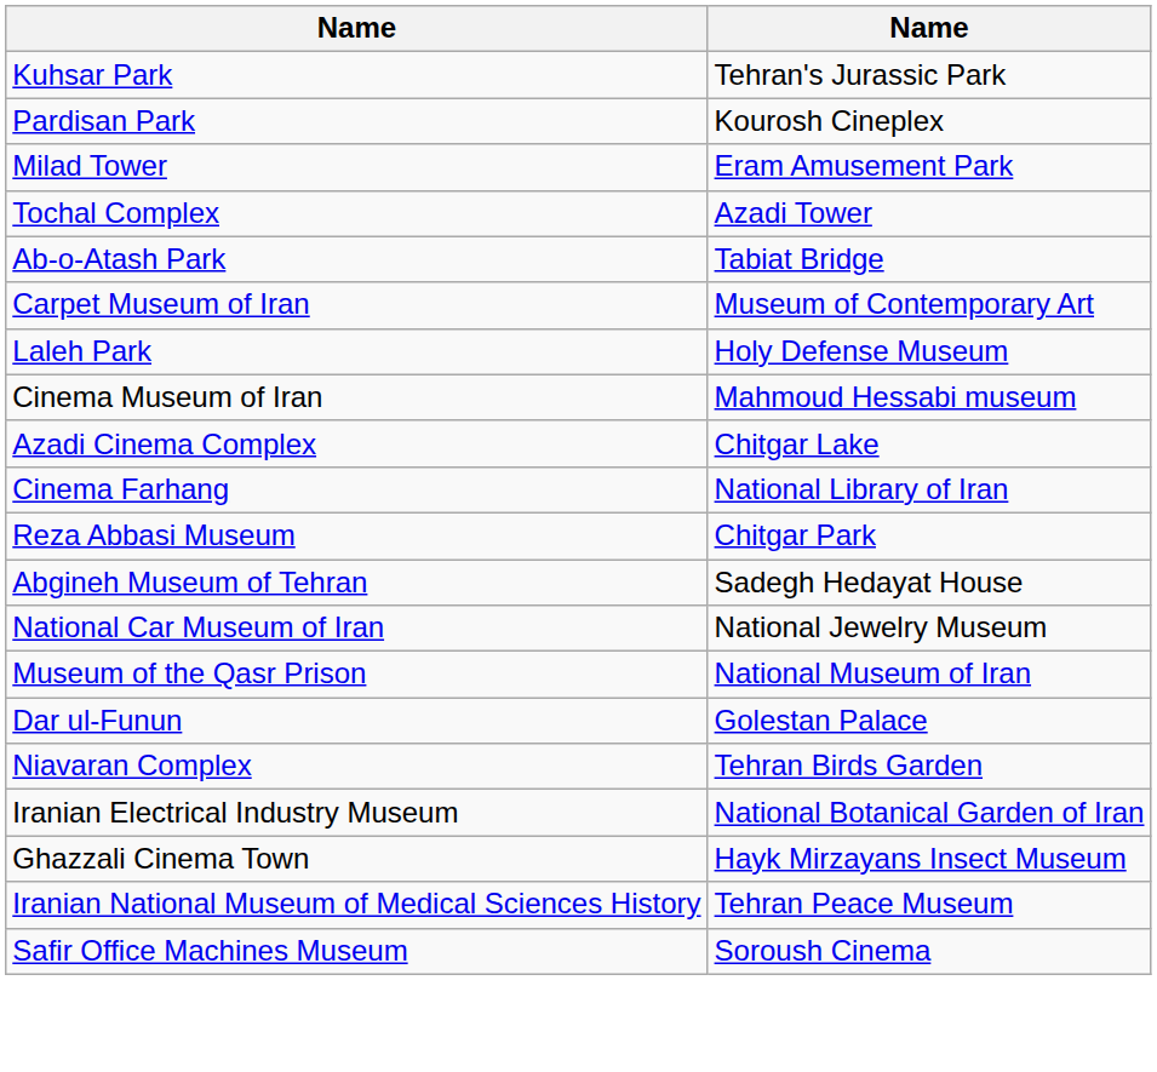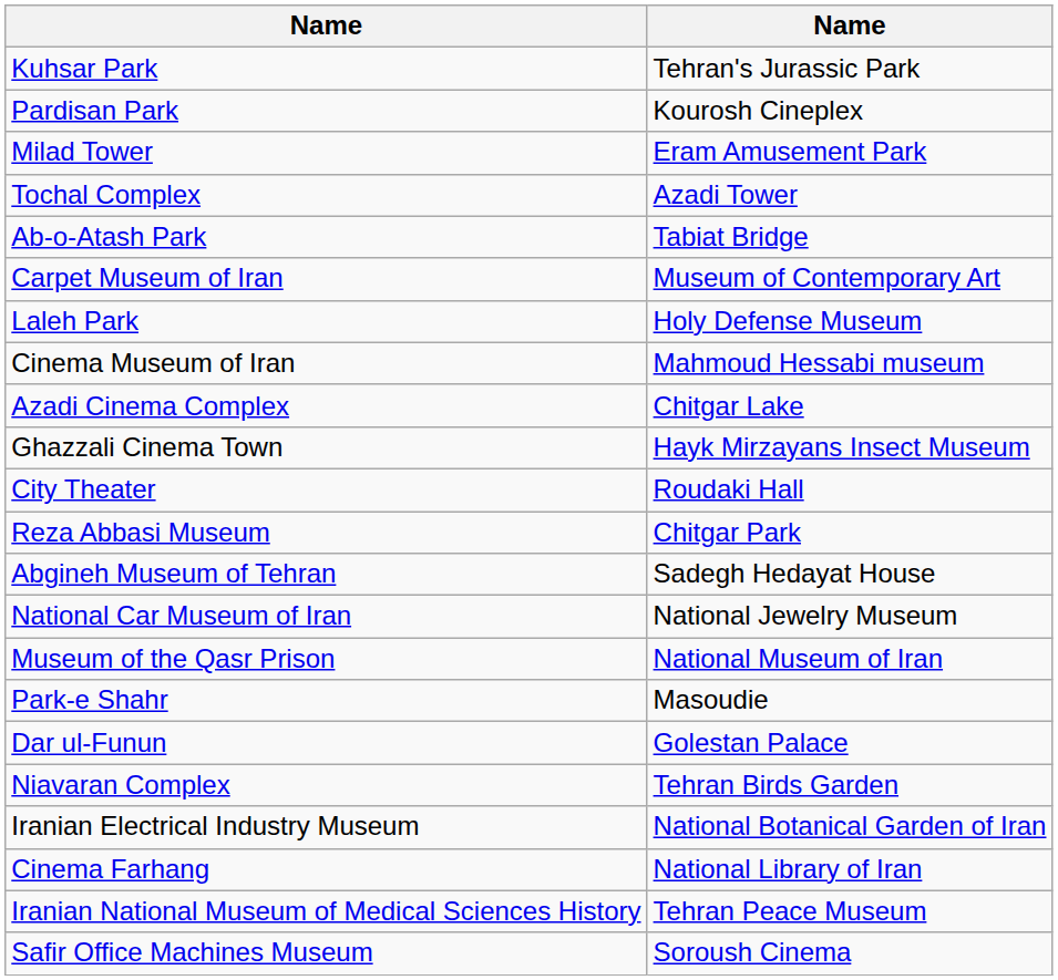rows swapped: Cinema Farhang <-> Ghazzali Cinema Town
+ row: City Theater | Roudaki Hall
+ row: Park-e Shahr | Masoudie
